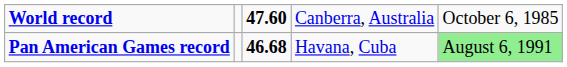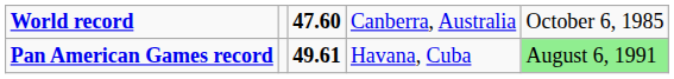Pan American Games record | column 3: 46.68 -> 49.61
